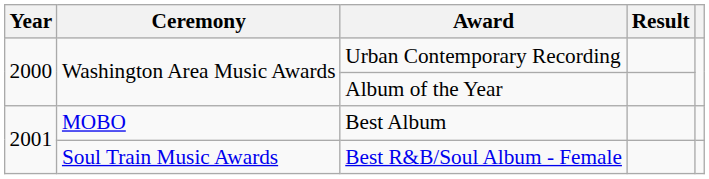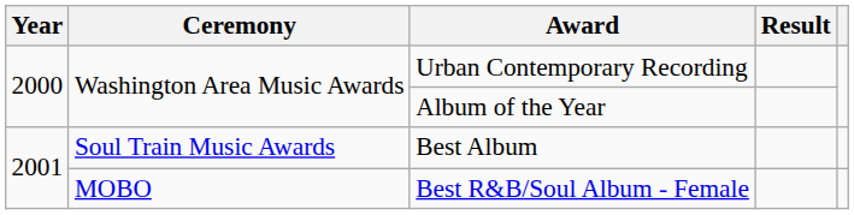Best Album | Ceremony: MOBO -> Soul Train Music Awards
Best R&B/Soul Album - Female | Ceremony: Soul Train Music Awards -> MOBO
